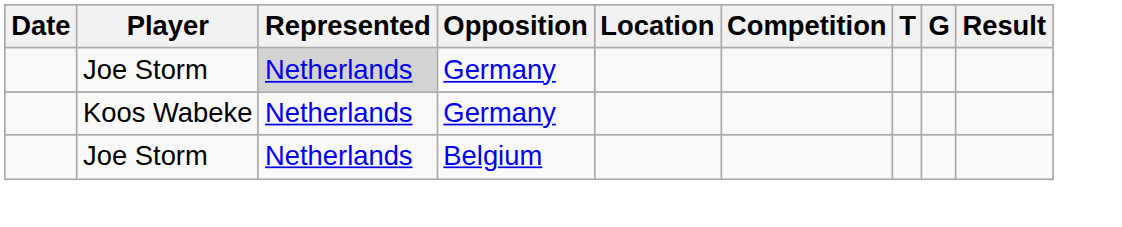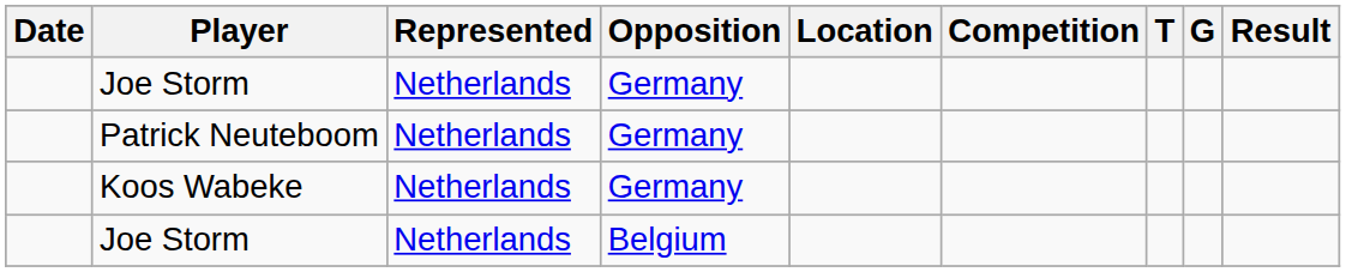Joe Storm / Germany | Represented: lightgrey background -> no background
+ row: Patrick Neuteboom | Netherlands | Germany
